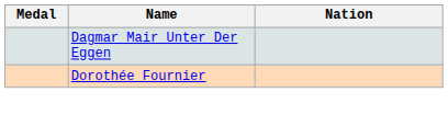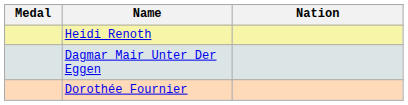+ row: Heidi Renoth
